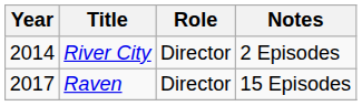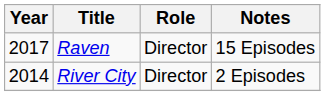rows swapped: River City <-> Raven
